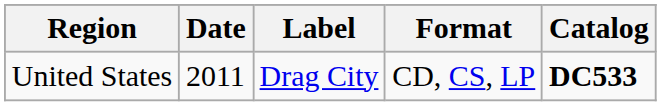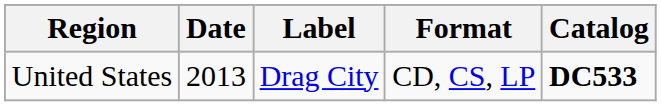United States | Date: 2011 -> 2013
